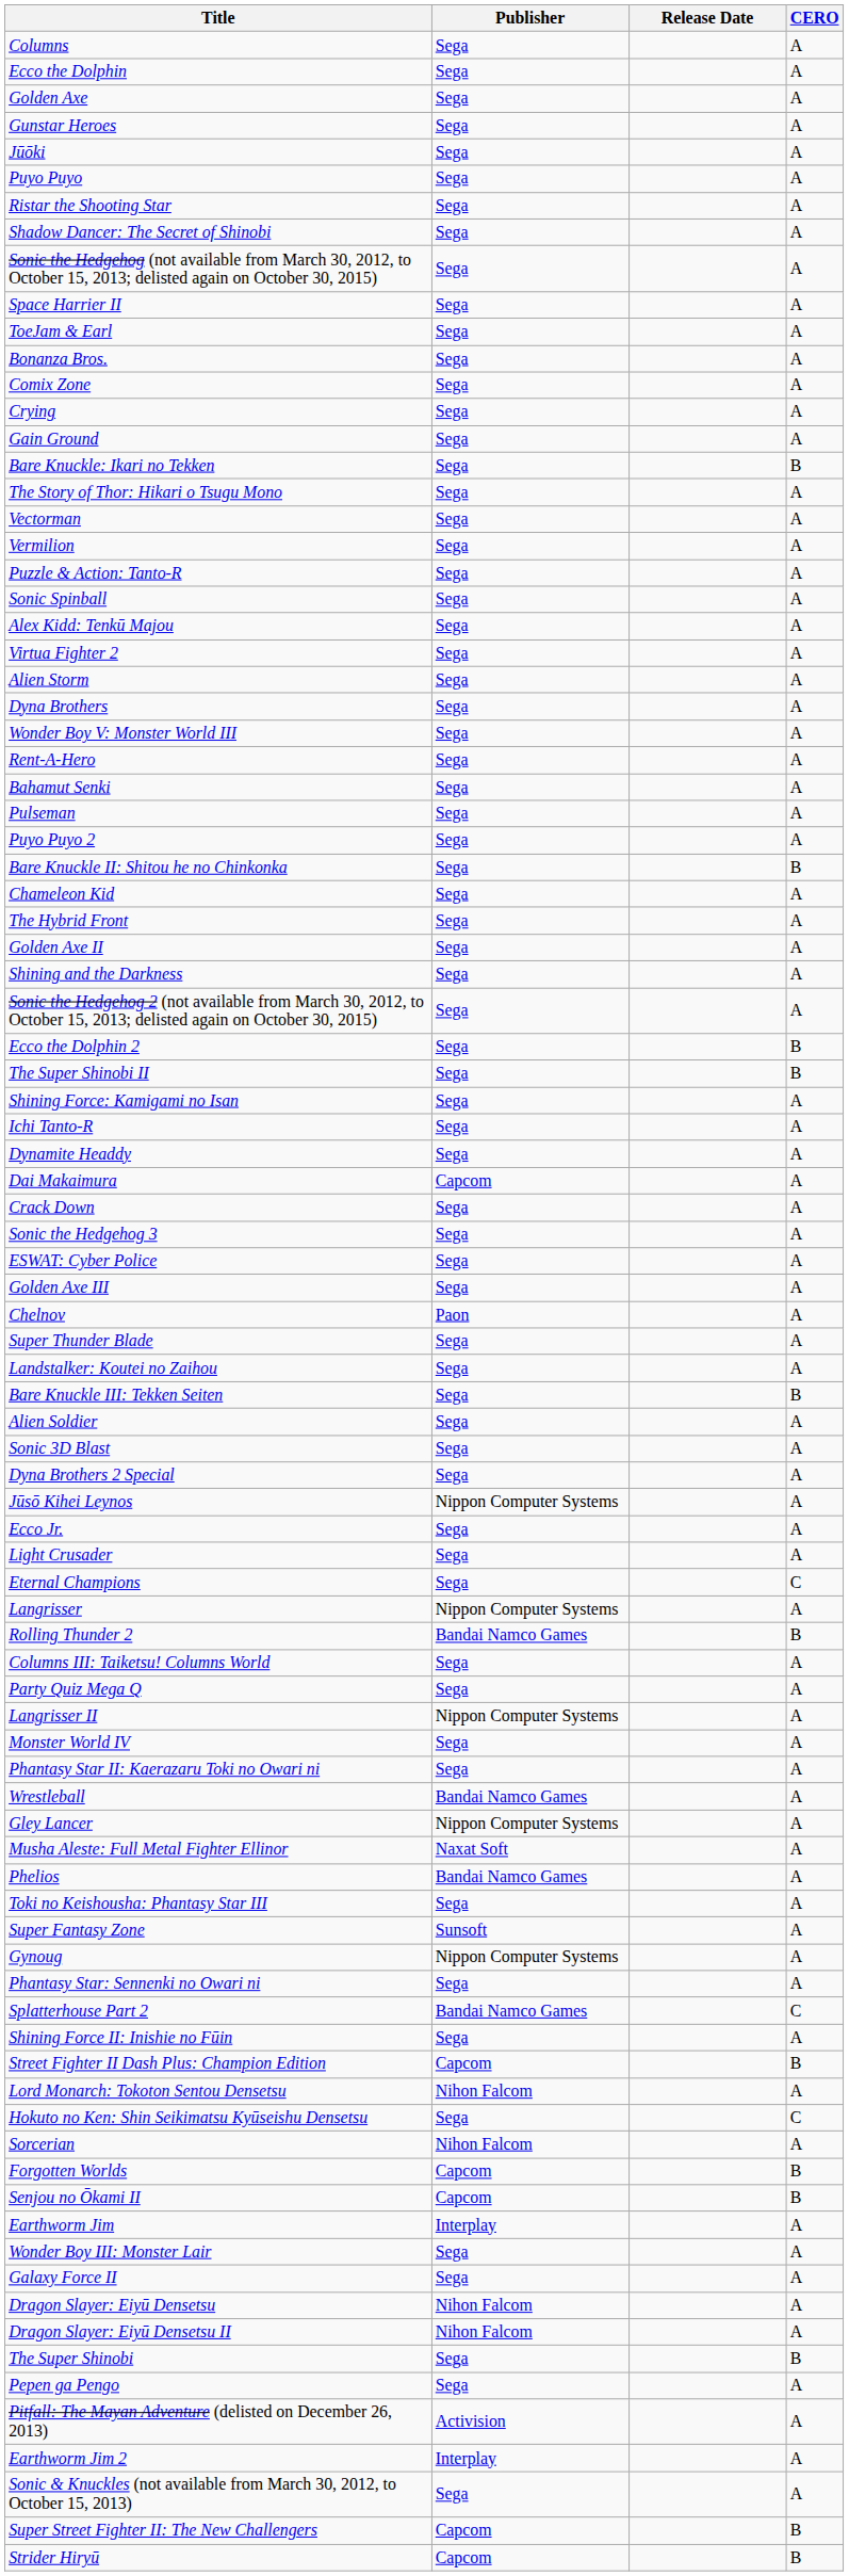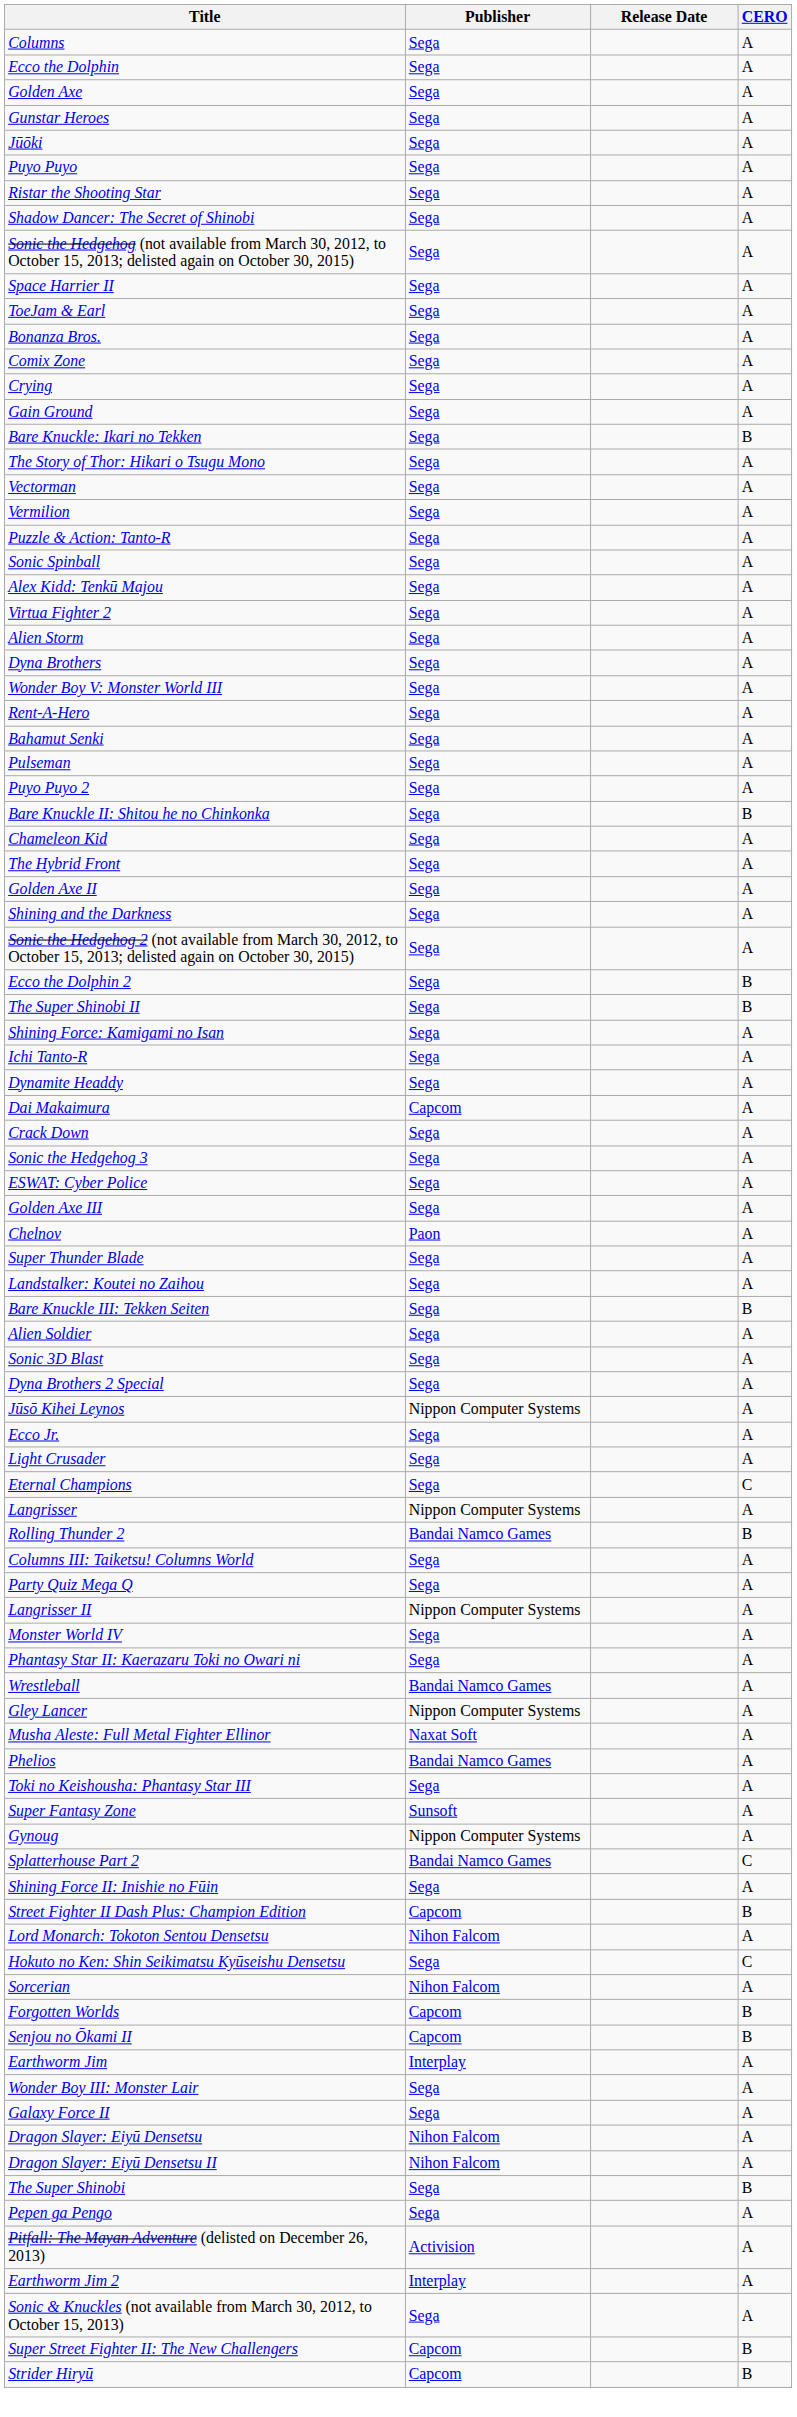- row: Phantasy Star: Sennenki no Owari ni | Sega | A
